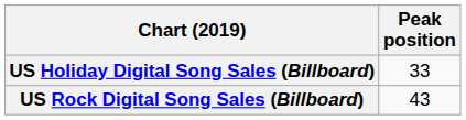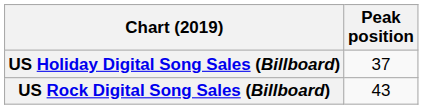US Holiday Digital Song Sales (Billboard) | Peak position: 33 -> 37
